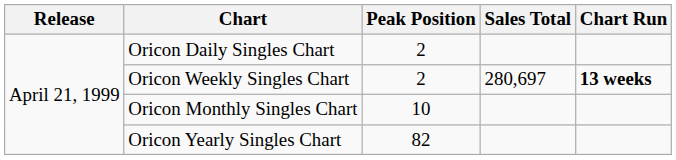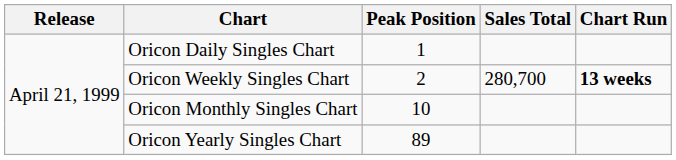Oricon Daily Singles Chart | Peak Position: 2 -> 1
Oricon Weekly Singles Chart | Sales Total: 280,697 -> 280,700
Oricon Yearly Singles Chart | Peak Position: 82 -> 89
